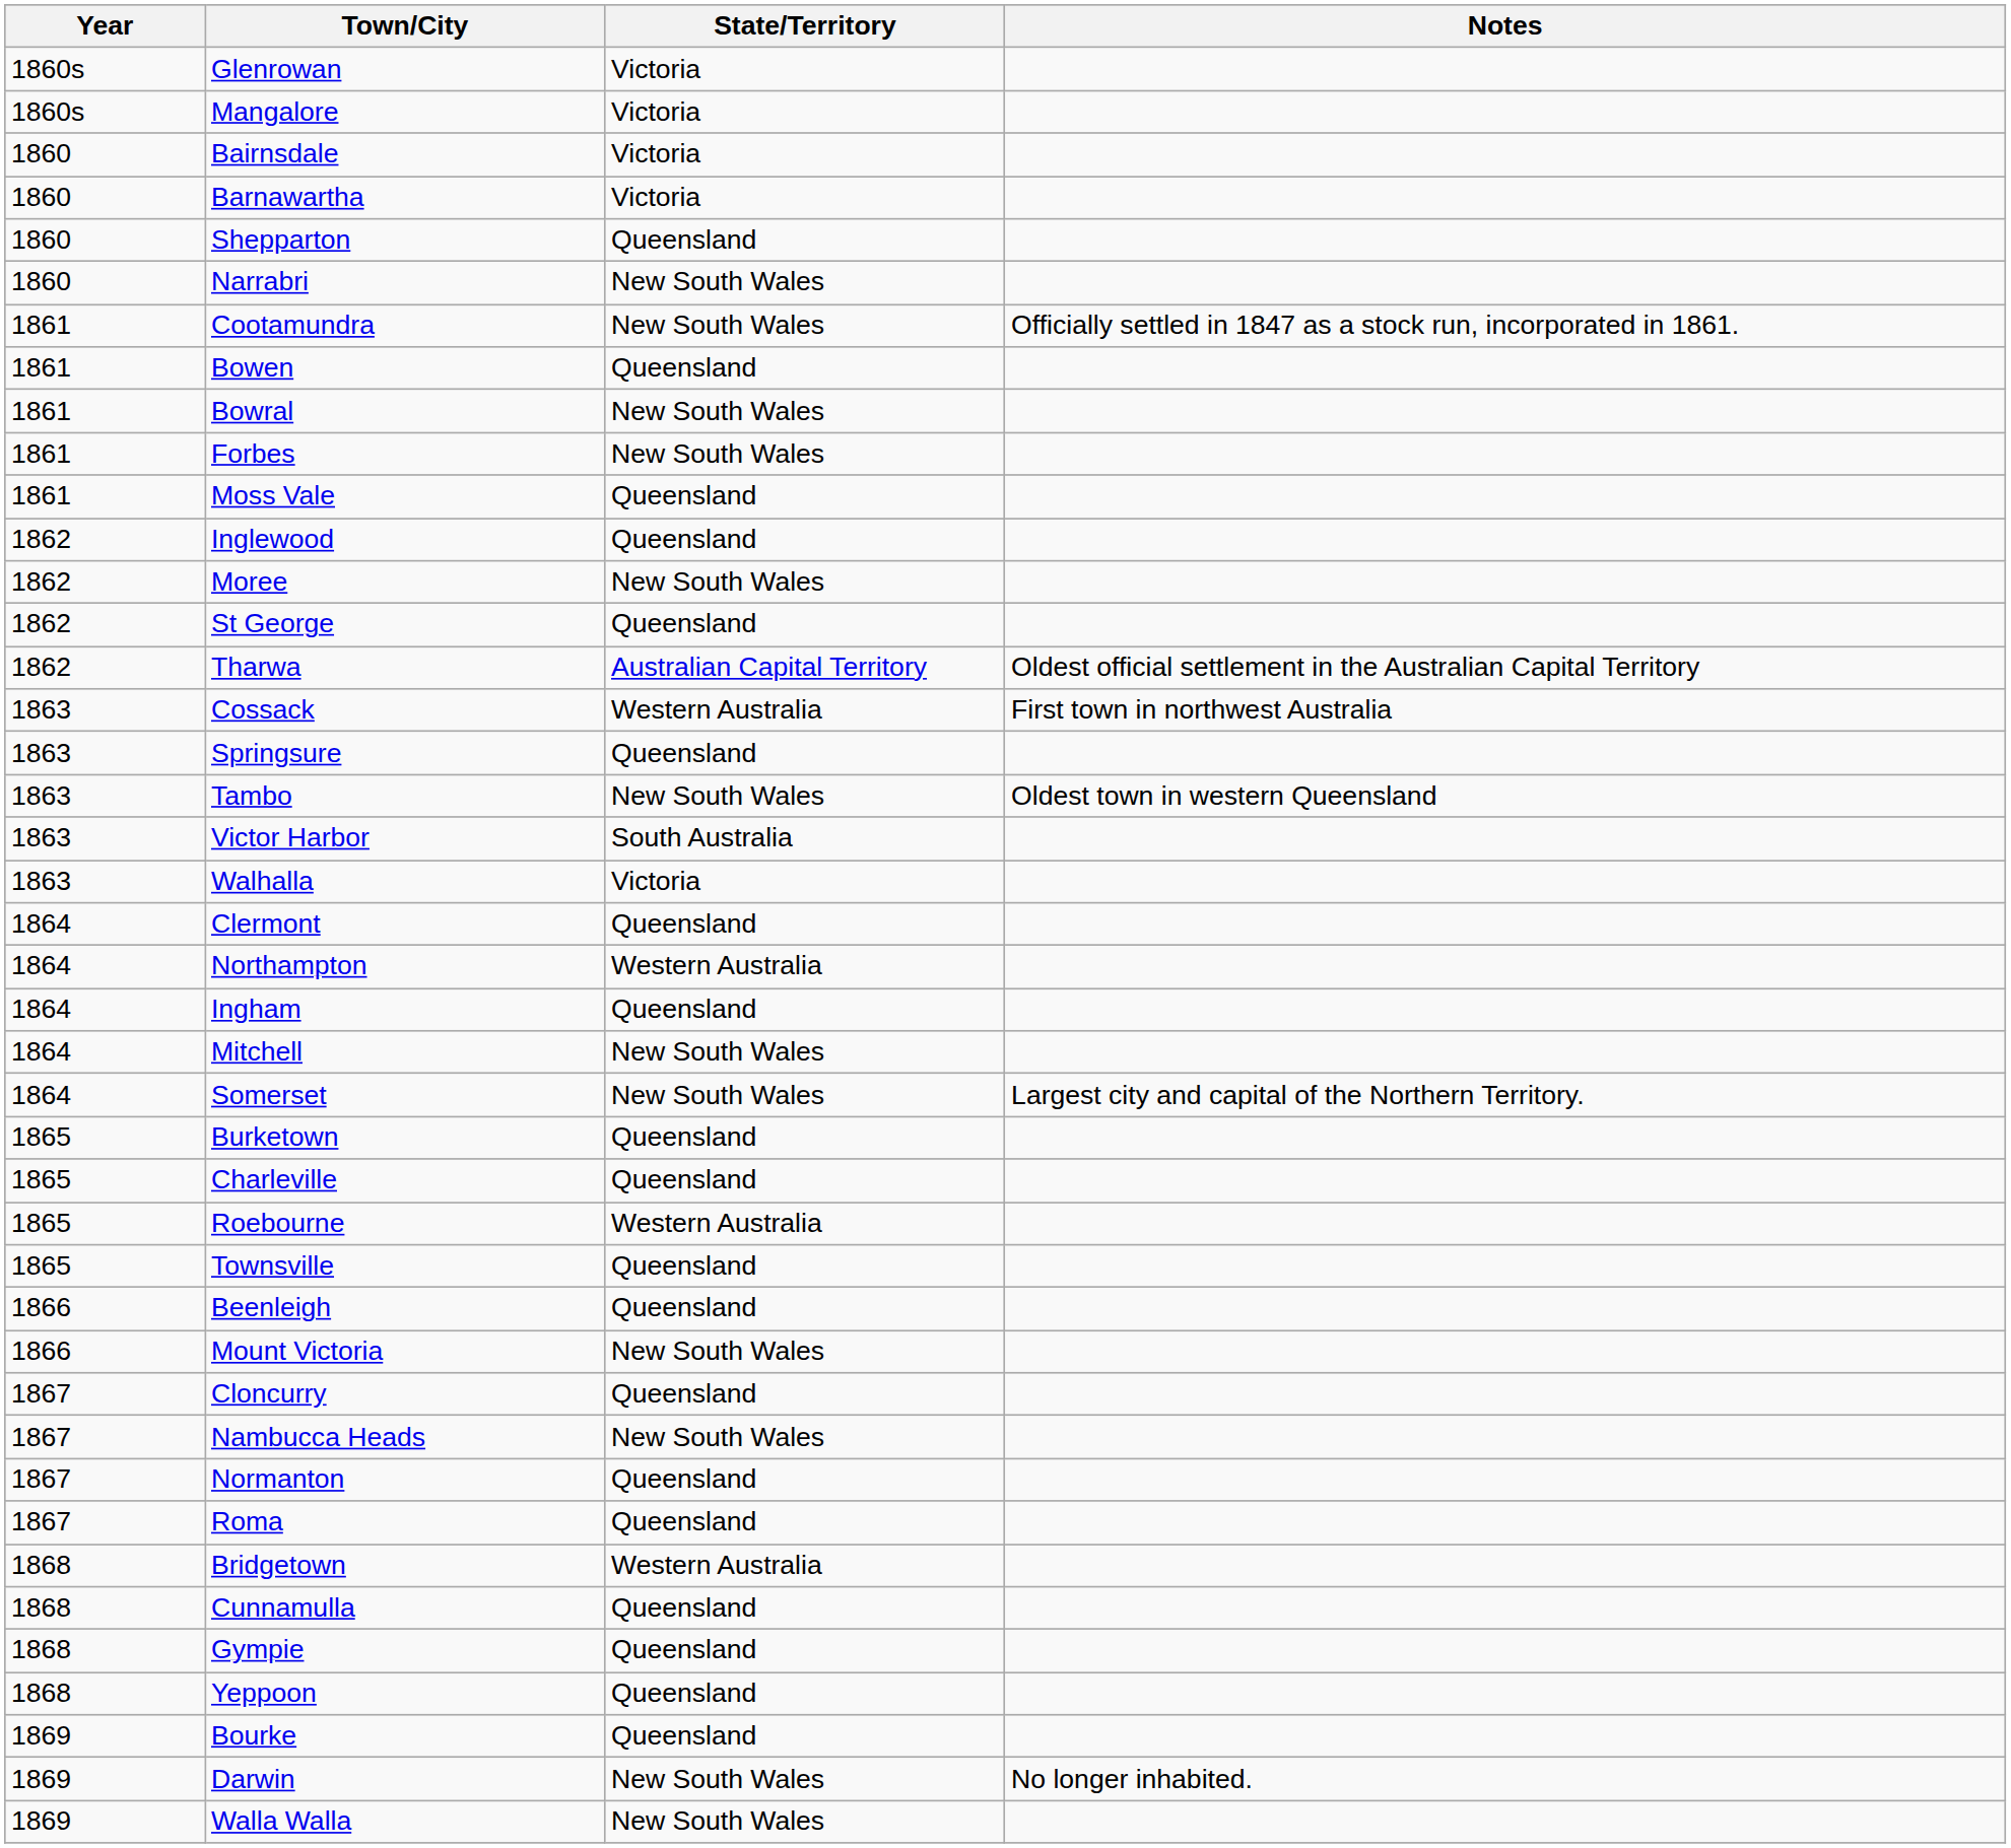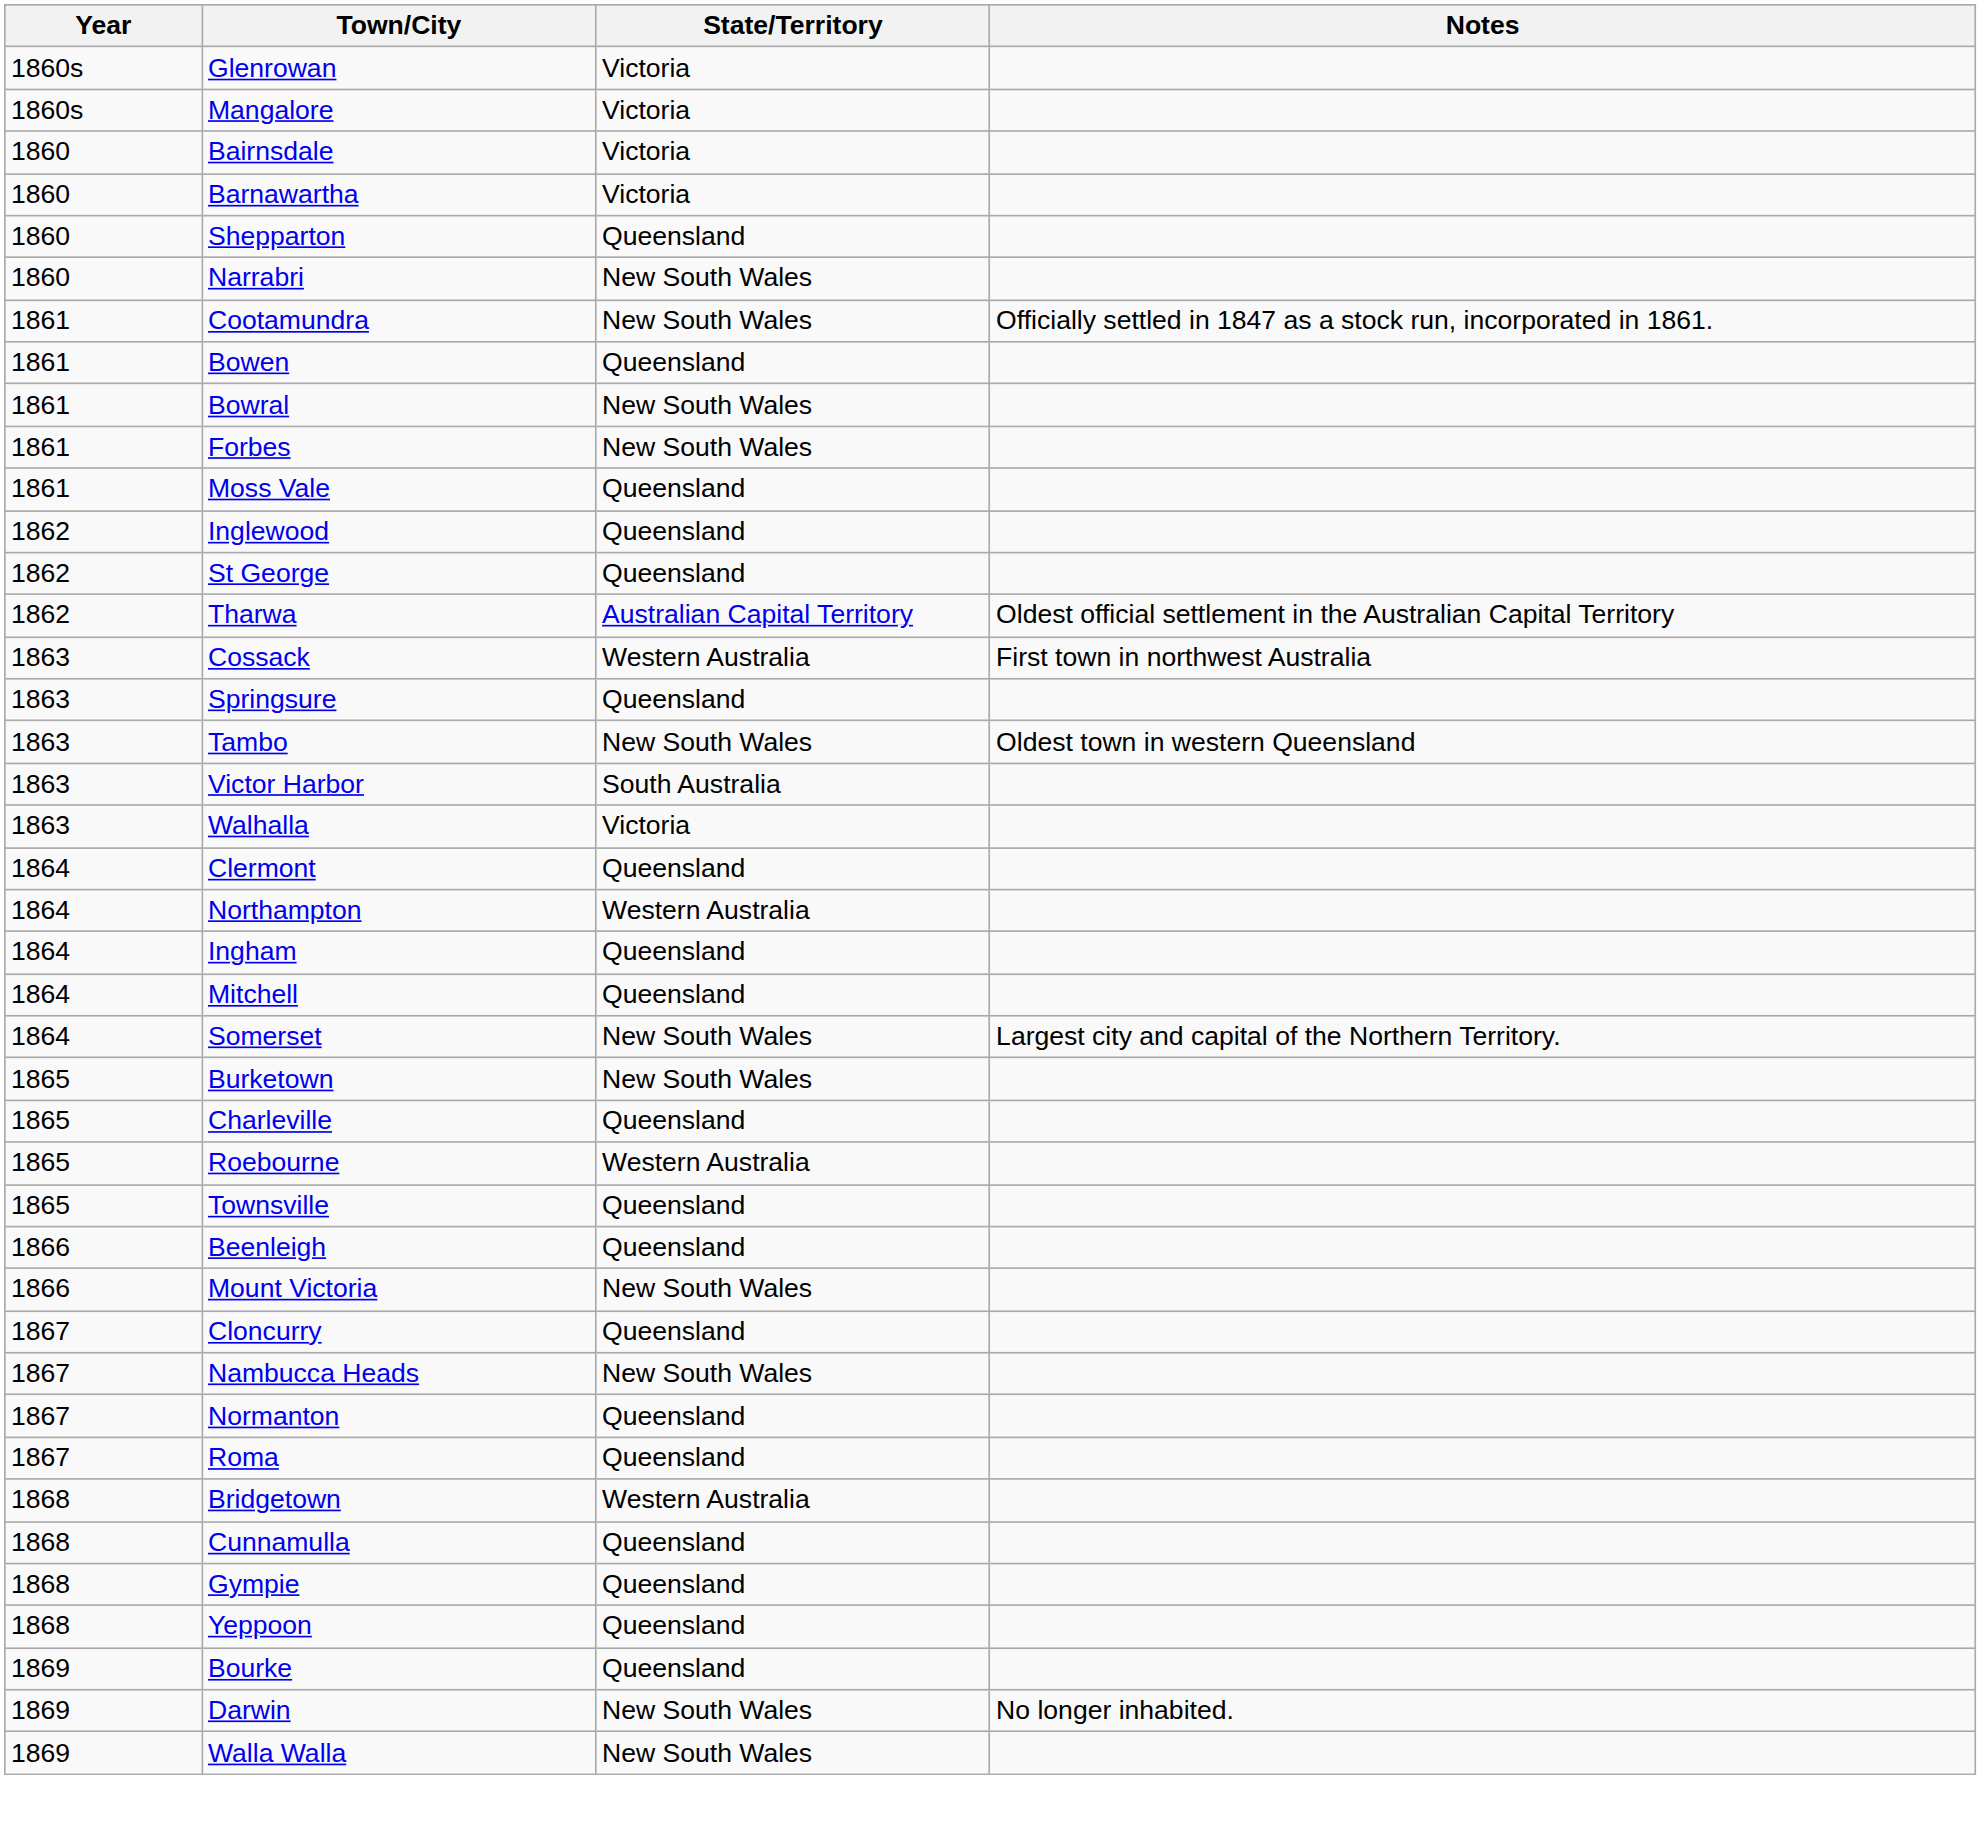- row: 1862 | Moree | New South Wales
Mitchell | State/Territory: New South Wales -> Queensland
Burketown | State/Territory: Queensland -> New South Wales
